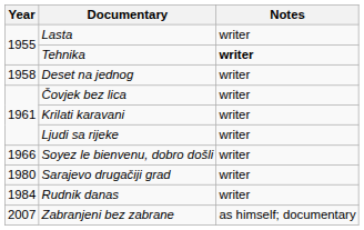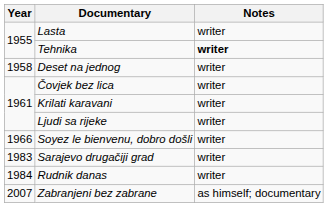Sarajevo drugačiji grad | Year: 1980 -> 1983
